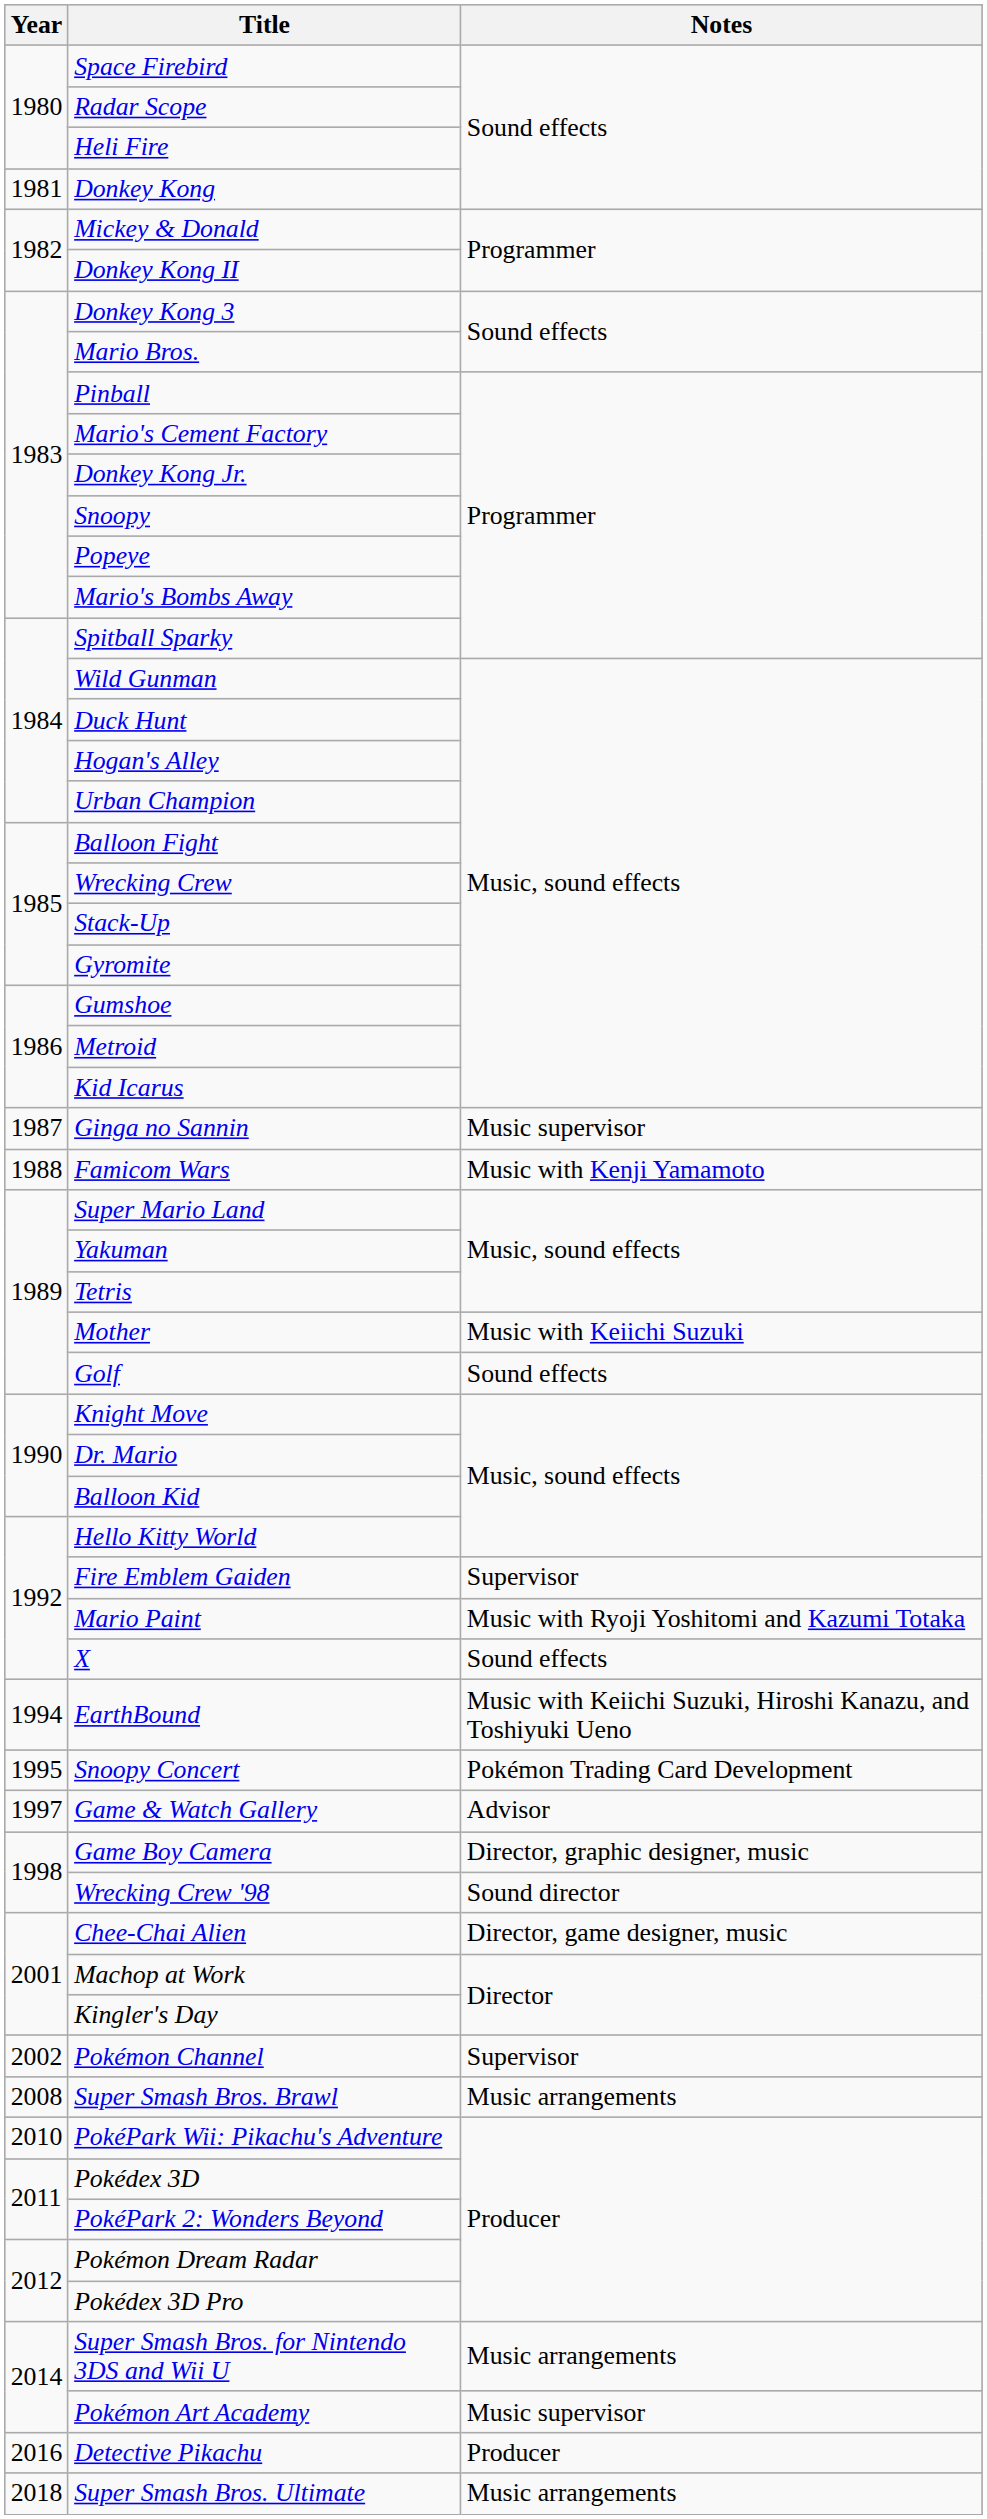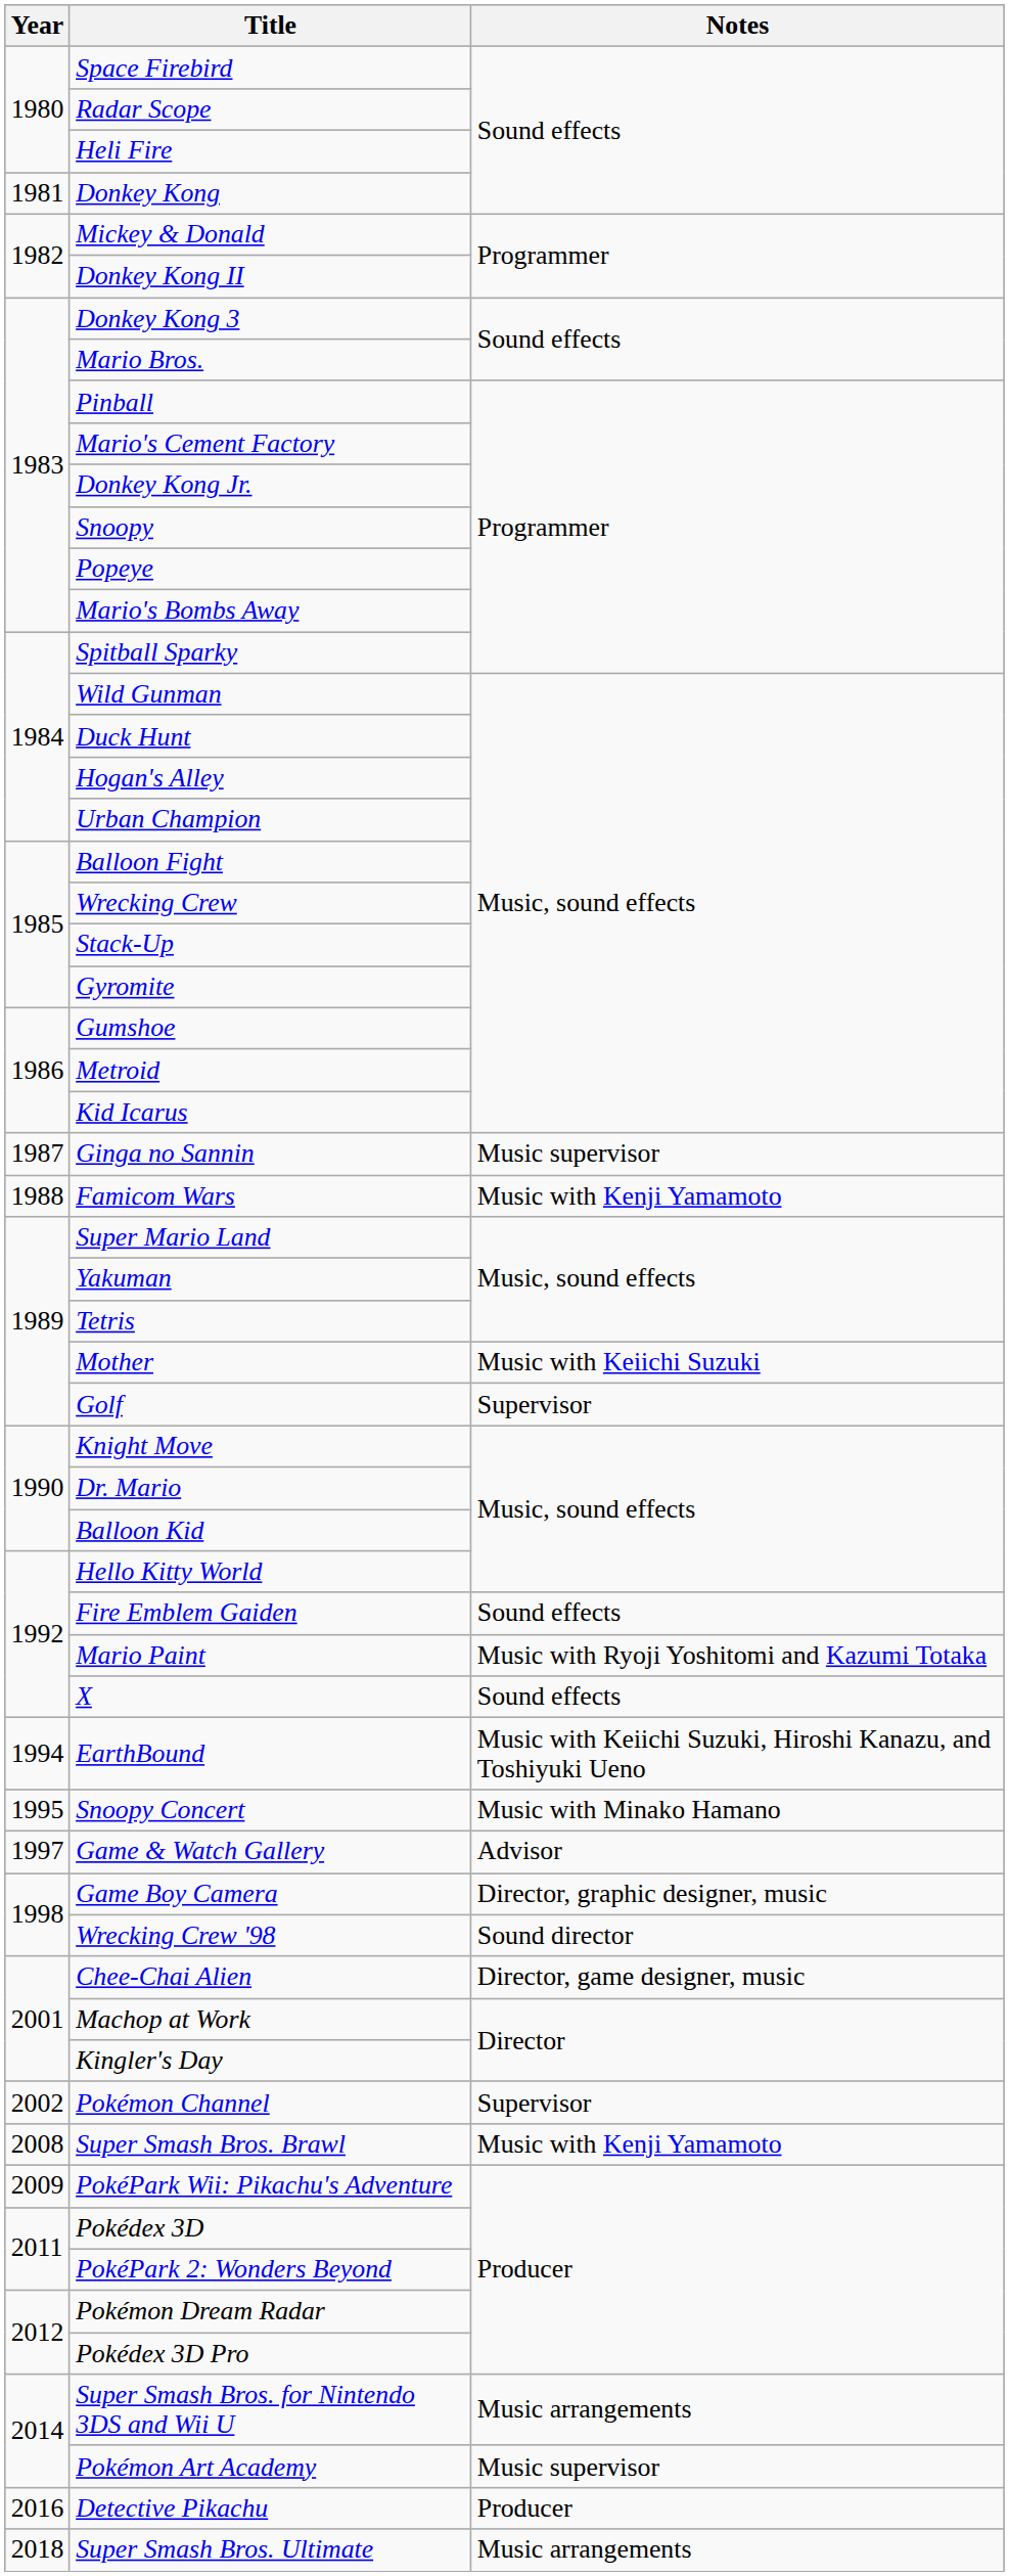Golf | Notes: Sound effects -> Supervisor
Fire Emblem Gaiden | Notes: Supervisor -> Sound effects
Snoopy Concert | Notes: Pokémon Trading Card Development -> Music with Minako Hamano
Super Smash Bros. Brawl | Notes: Music arrangements -> Music with Kenji Yamamoto
PokéPark Wii: Pikachu's Adventure | Year: 2010 -> 2009
